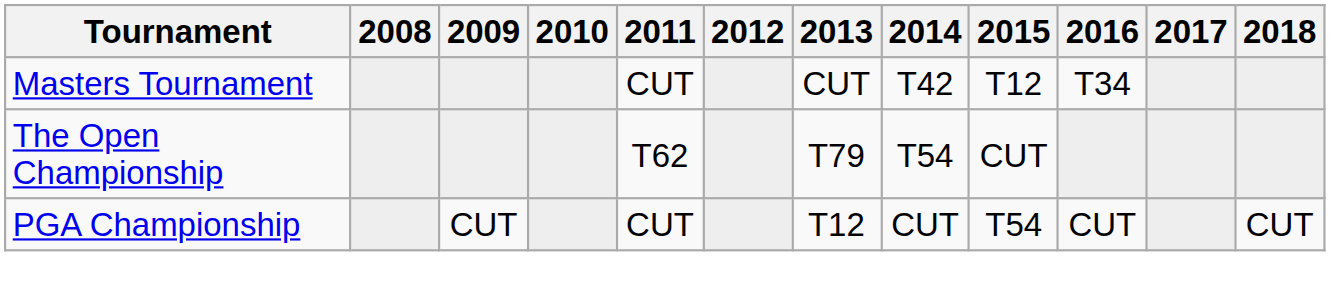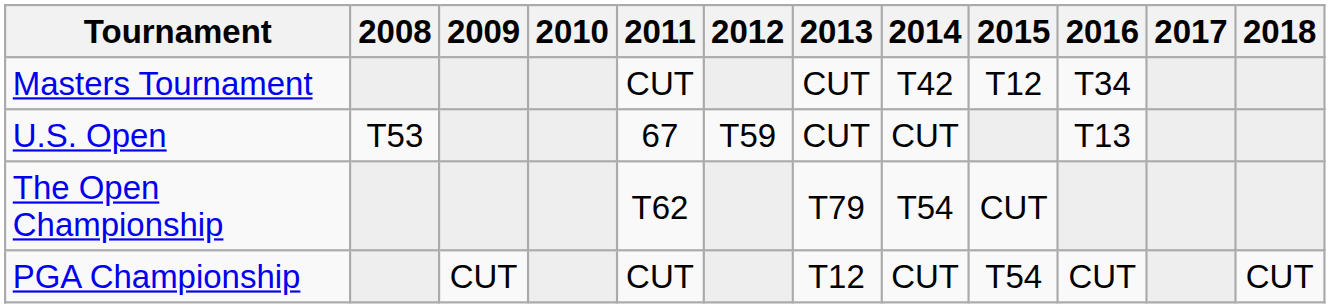+ row: U.S. Open | T53 | 67 | T59 | CUT | CUT | T13
